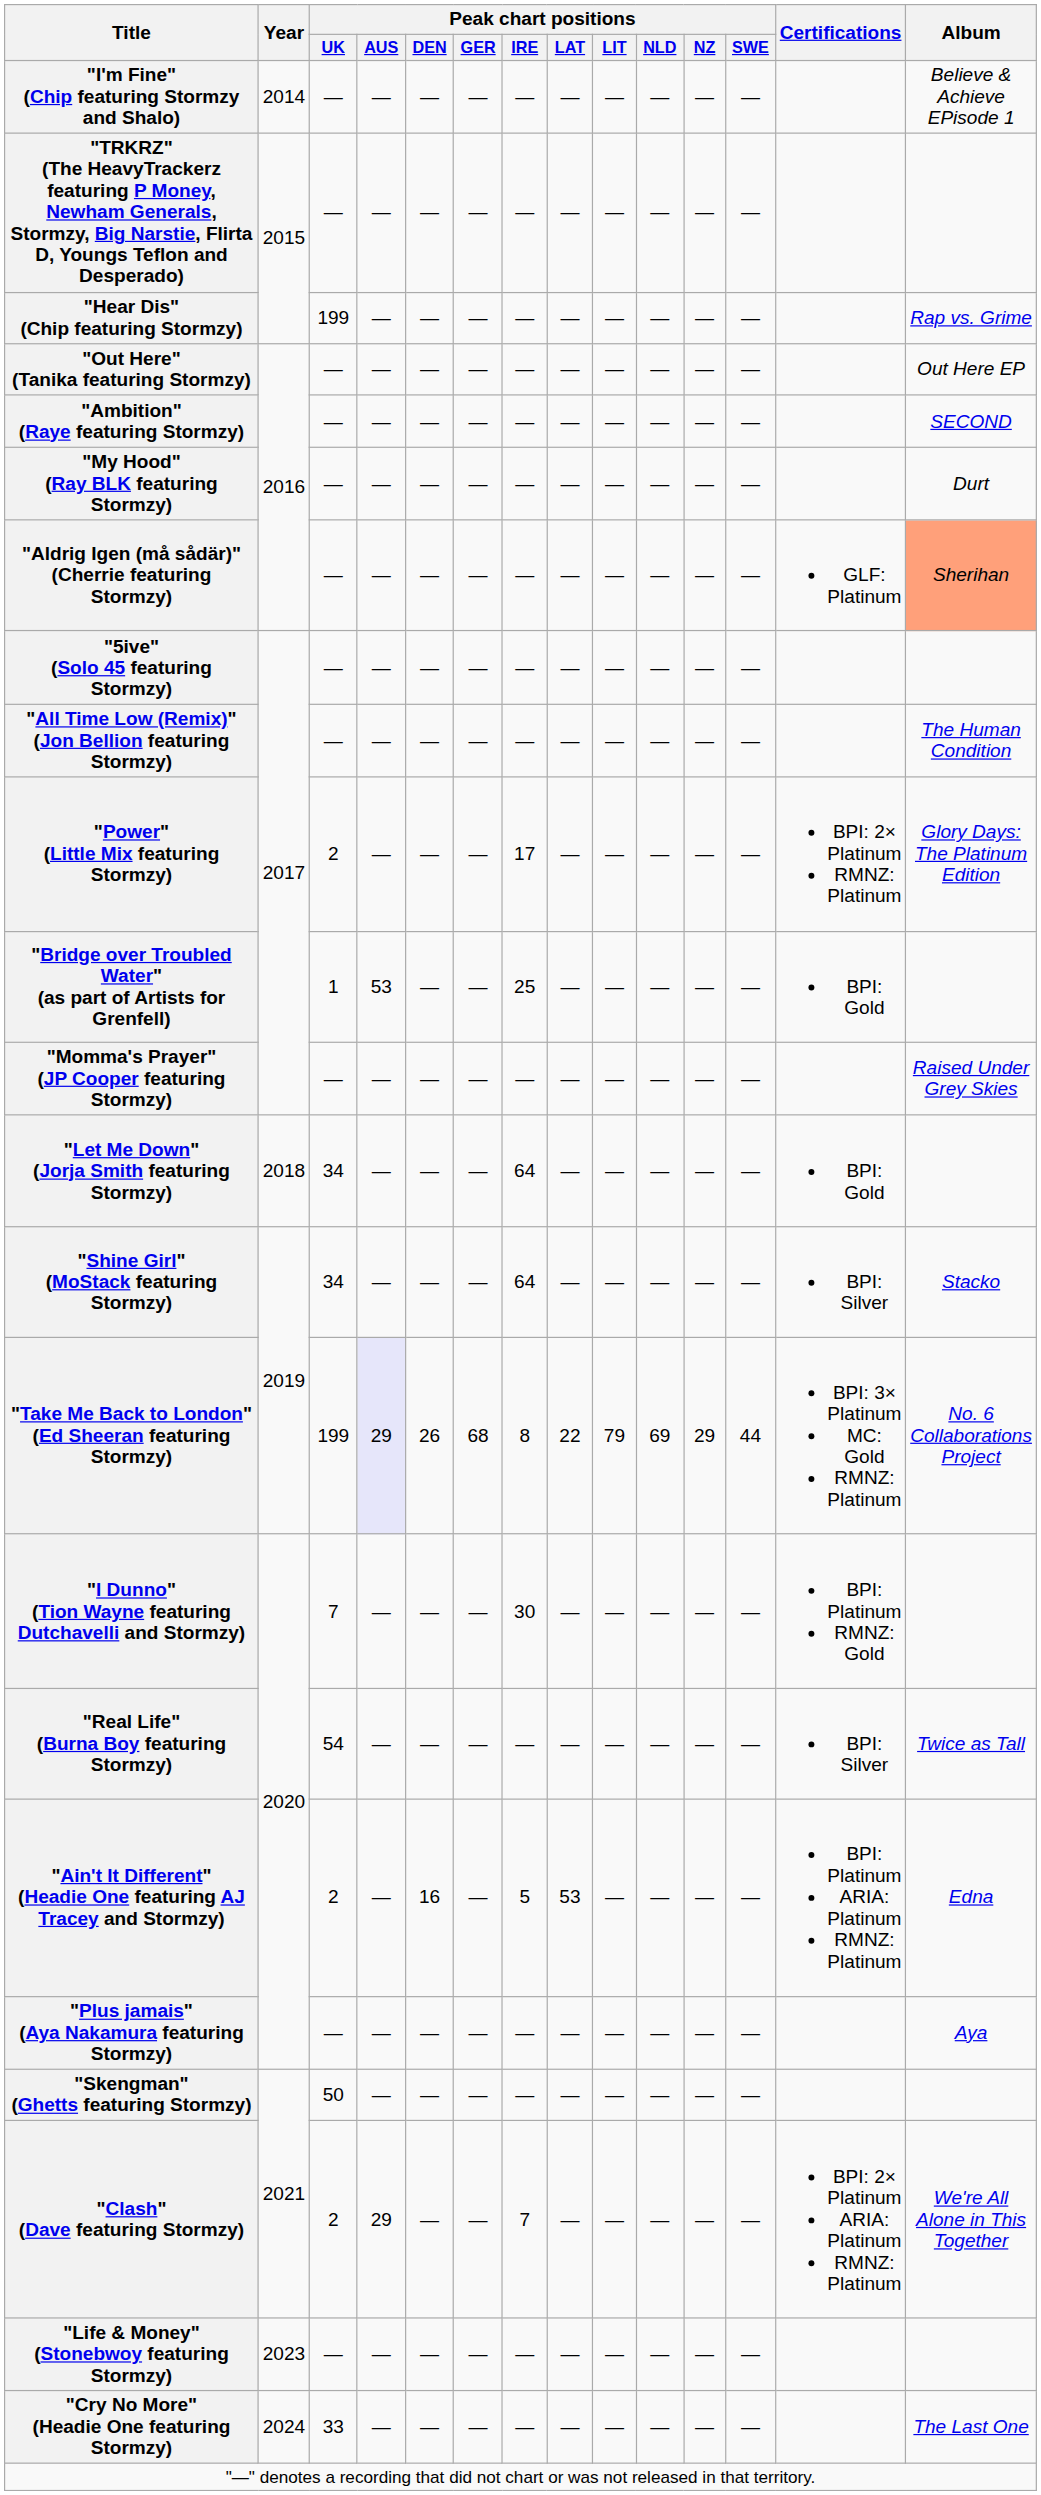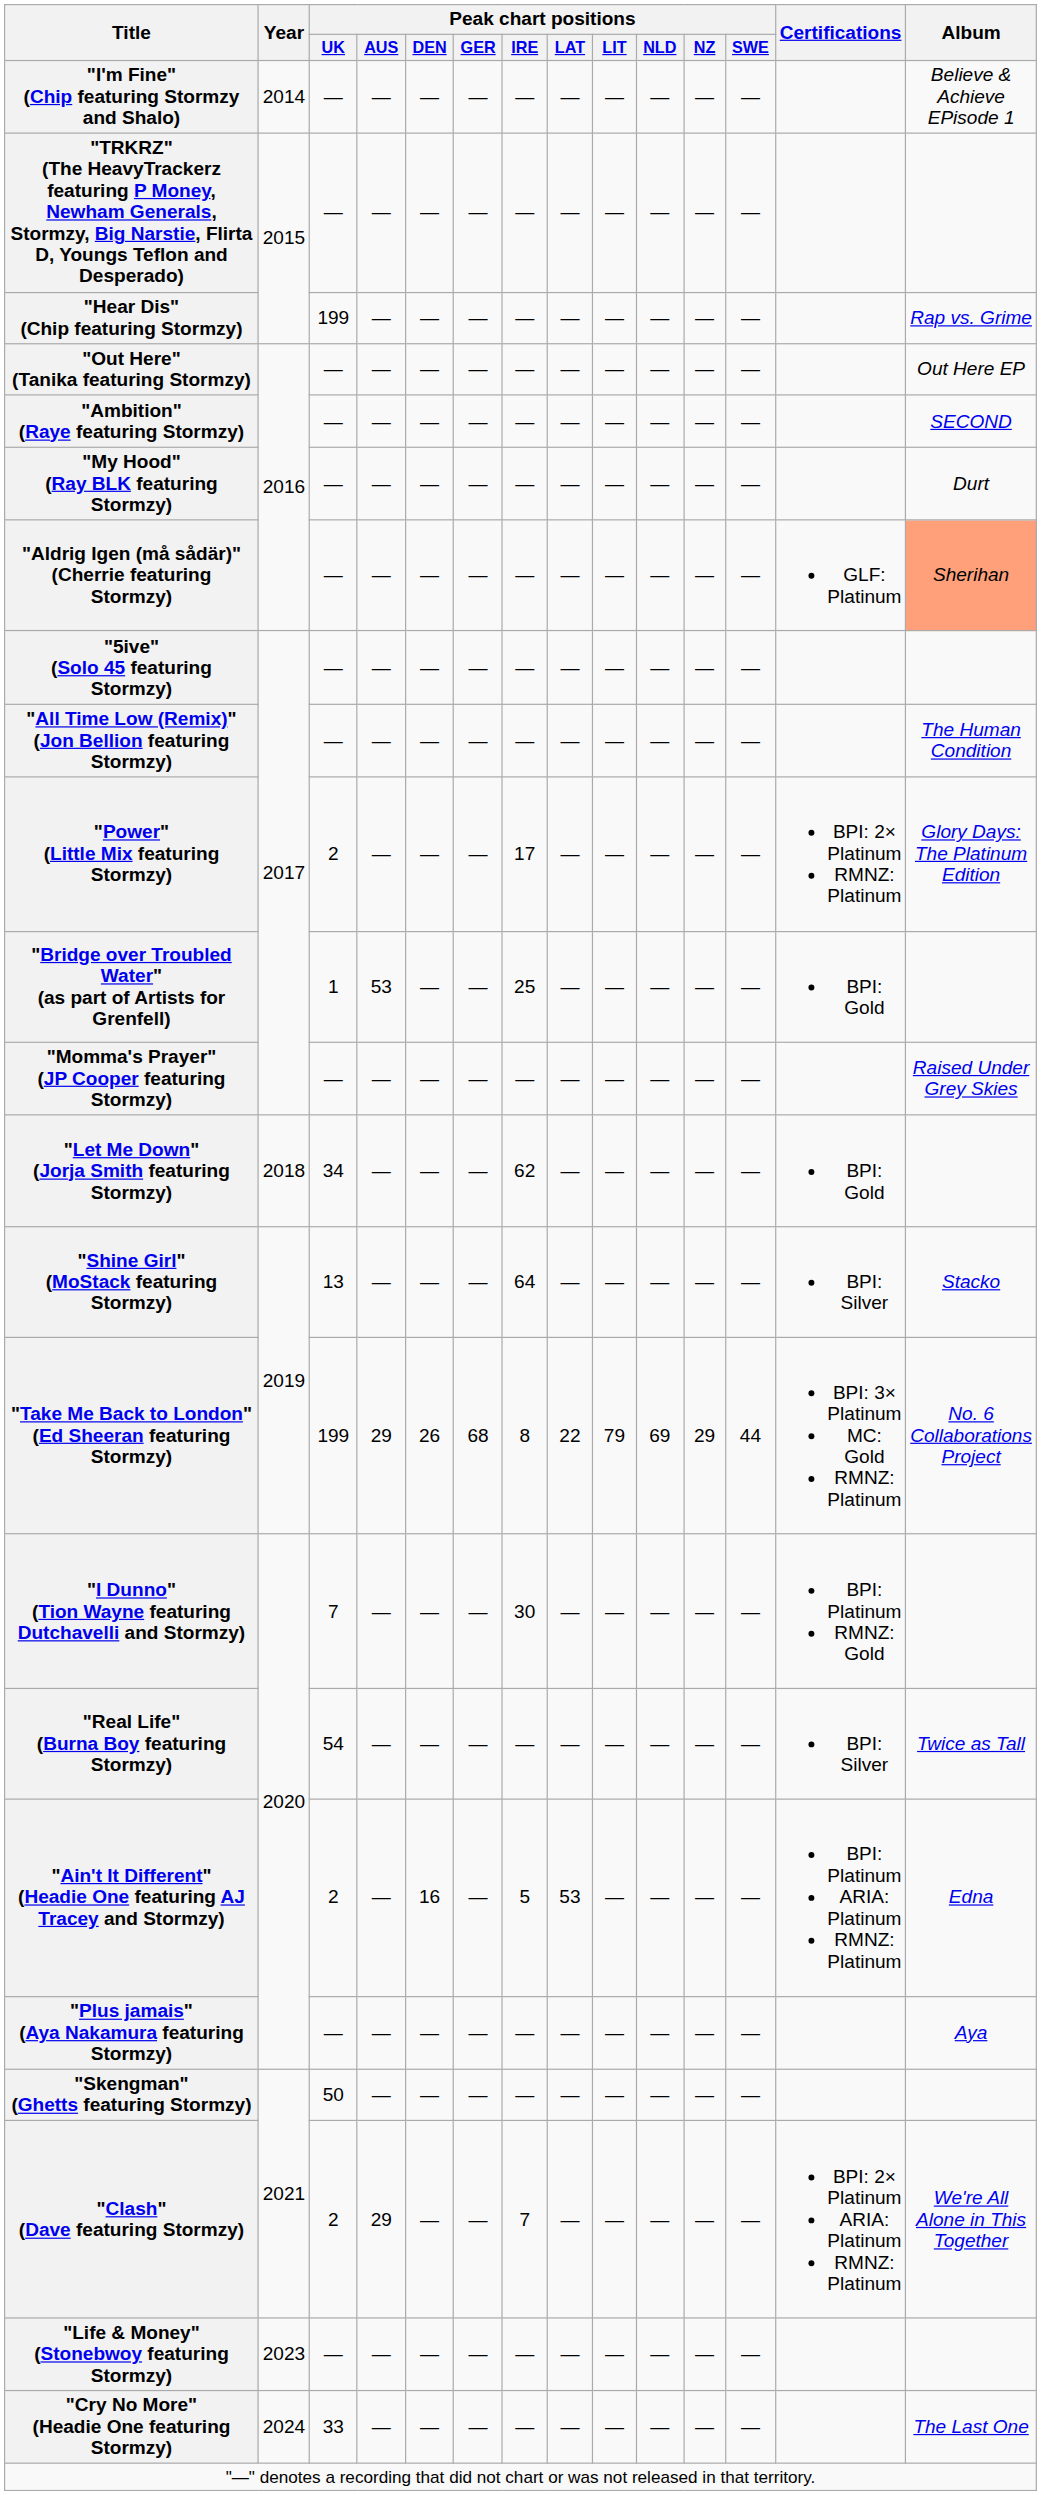"Let Me Down" (Jorja Smith featuring Stormzy) | Peak chart positions / IRE: 64 -> 62
"Shine Girl" (MoStack featuring Stormzy) | Peak chart positions / UK: 34 -> 13
"Take Me Back to London" (Ed Sheeran featuring Stormzy) | Peak chart positions / AUS: lavender background -> no background
